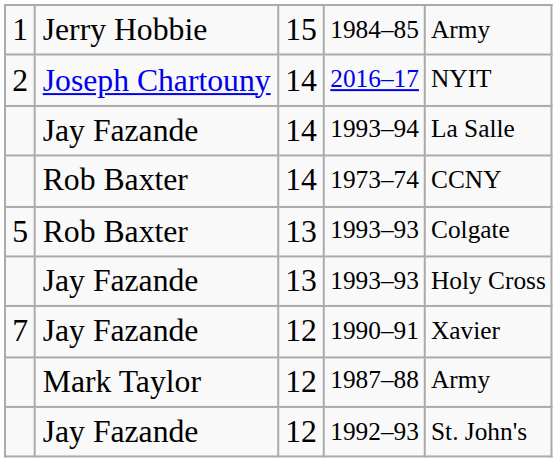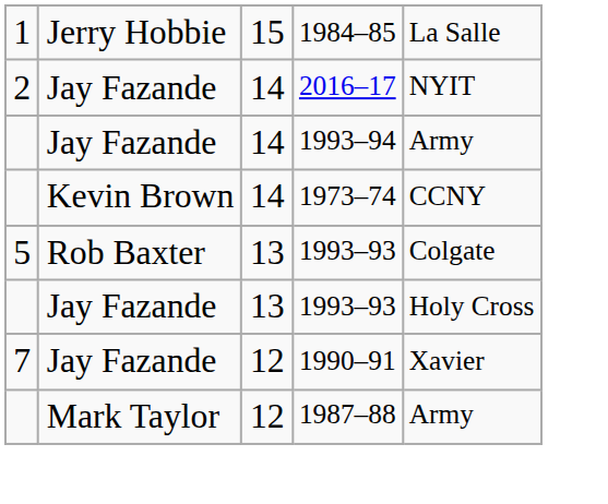1984–85 | column 5: Army -> La Salle
2016–17 | column 2: Joseph Chartouny -> Jay Fazande
1993–94 | column 5: La Salle -> Army
1973–74 | column 2: Rob Baxter -> Kevin Brown
- row: Jay Fazande | 12 | 1992–93 | St. John's
